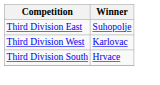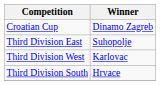+ row: Croatian Cup | Dinamo Zagreb
